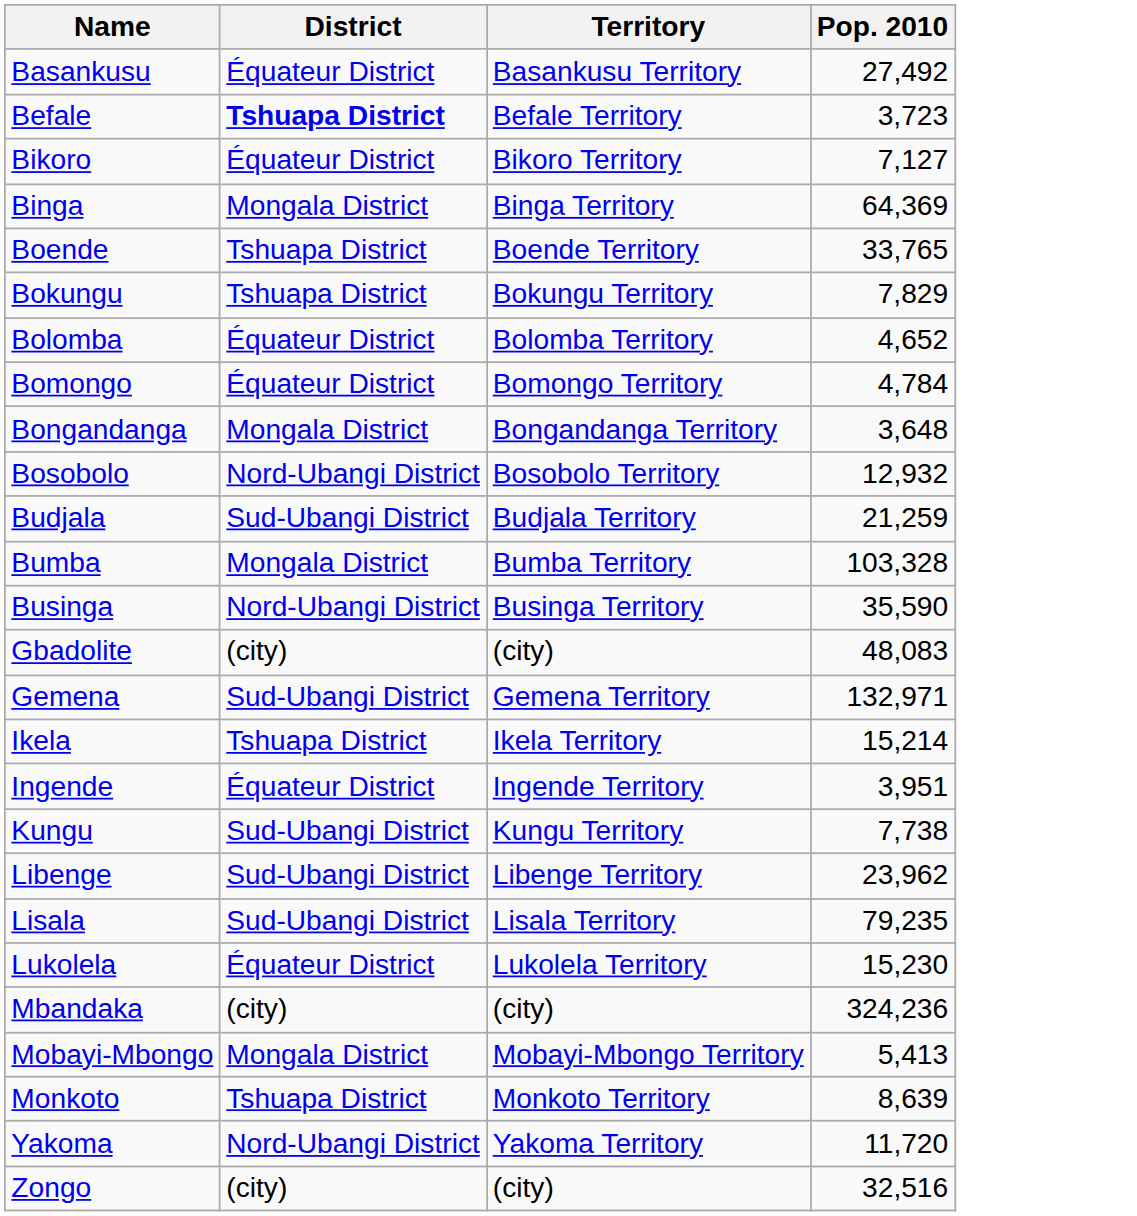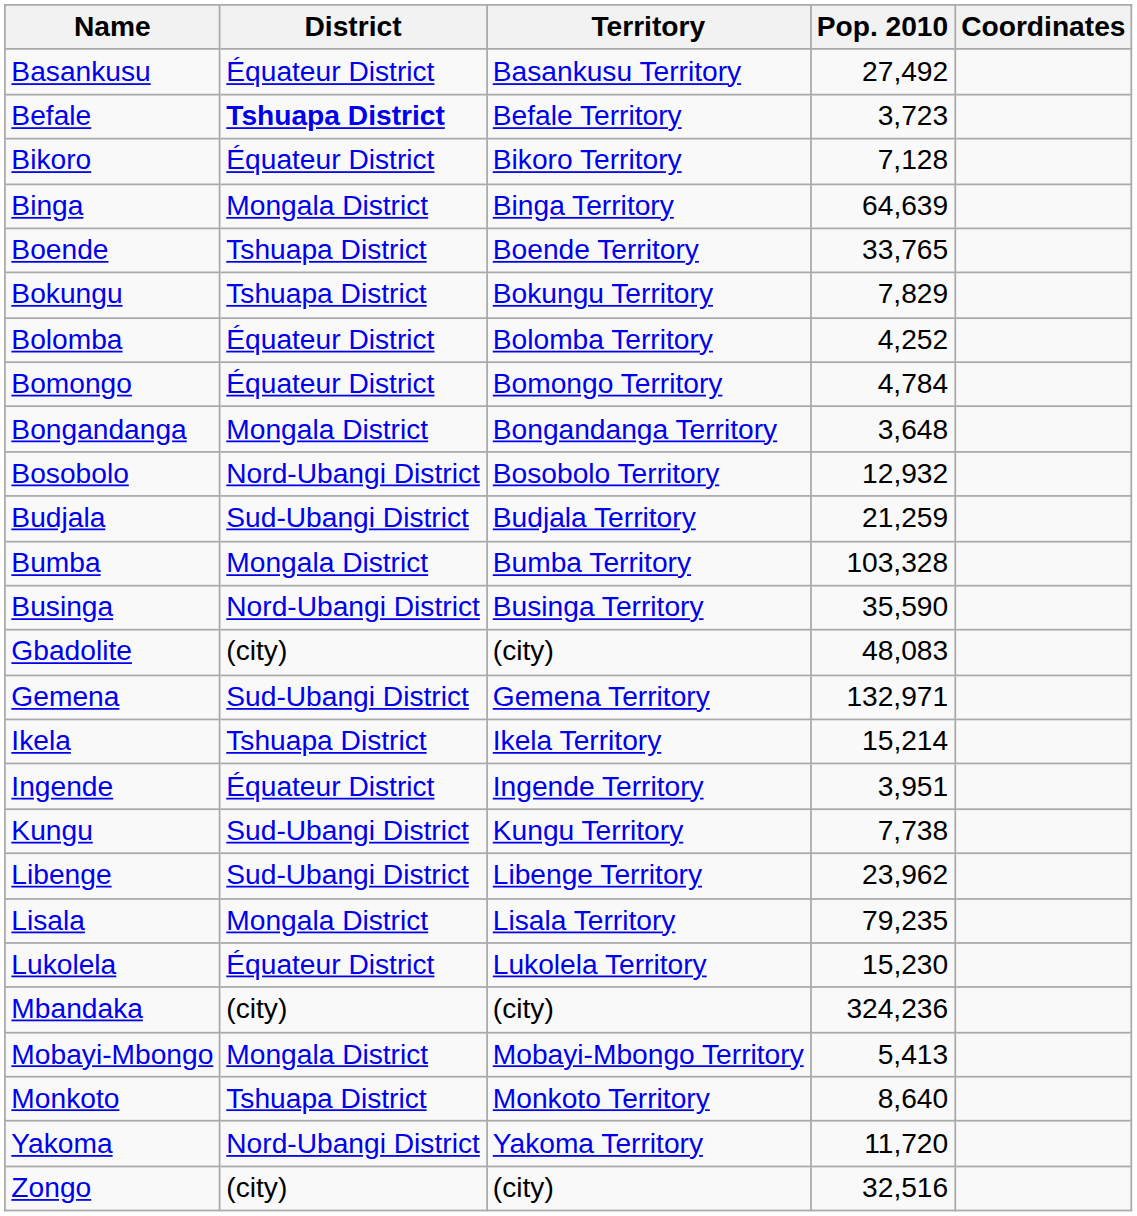+ column: Coordinates
Bikoro | Pop. 2010: 7,127 -> 7,128
Binga | Pop. 2010: 64,369 -> 64,639
Bolomba | Pop. 2010: 4,652 -> 4,252
Lisala | District: Sud-Ubangi District -> Mongala District
Monkoto | Pop. 2010: 8,639 -> 8,640
